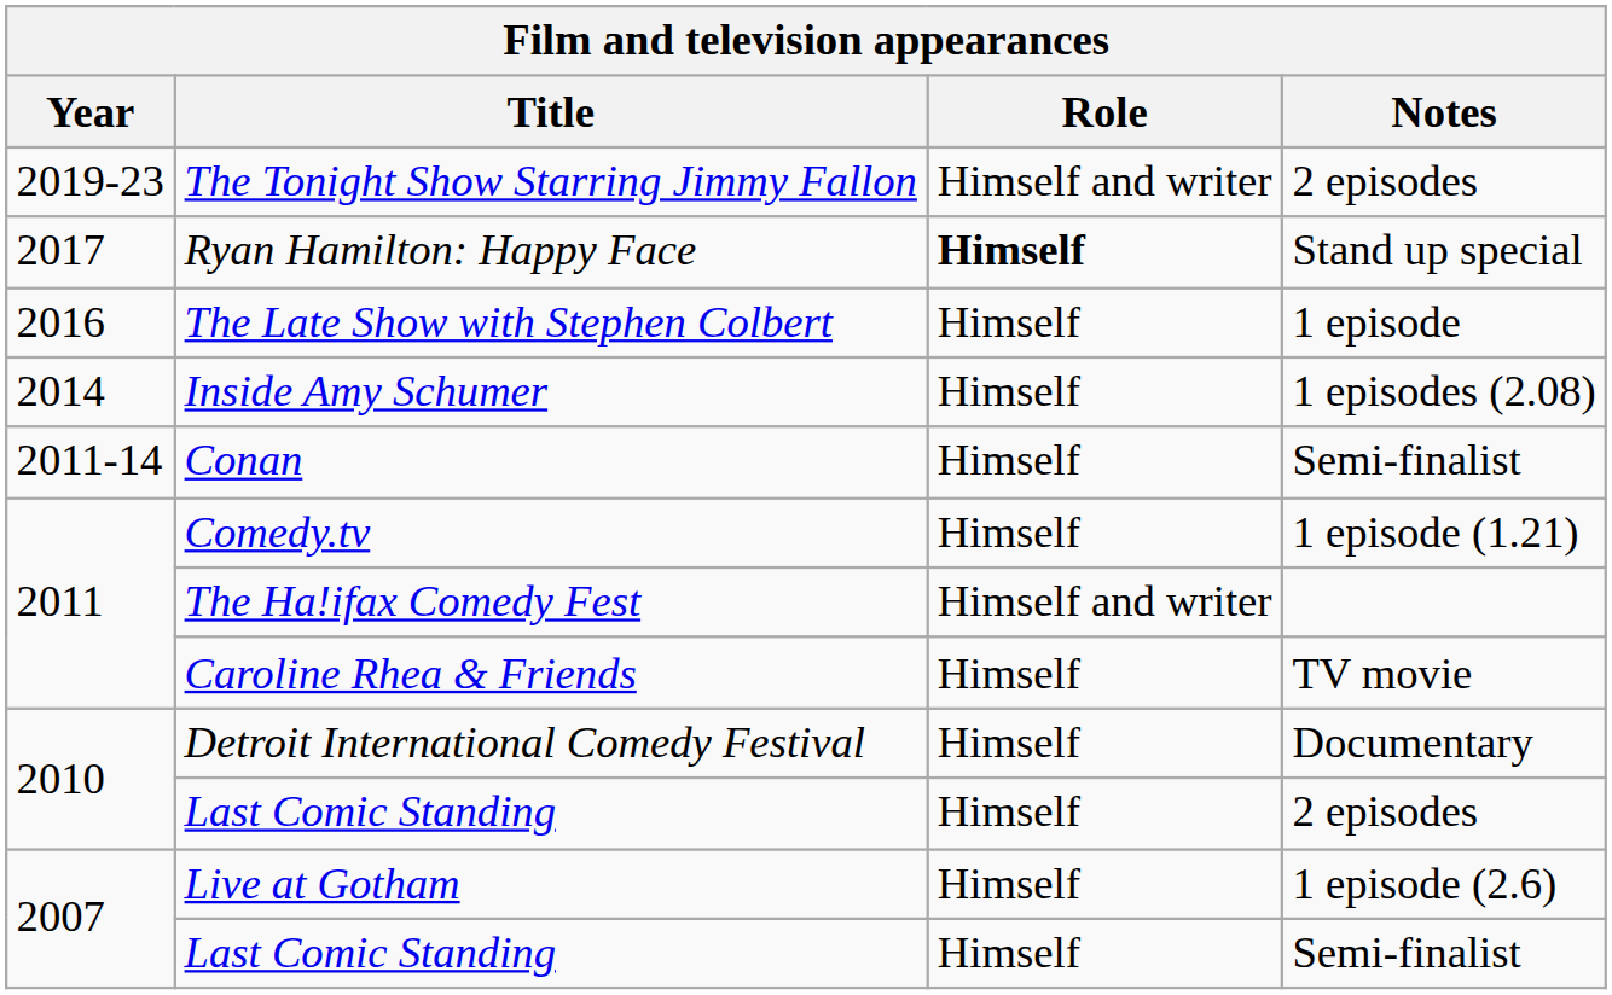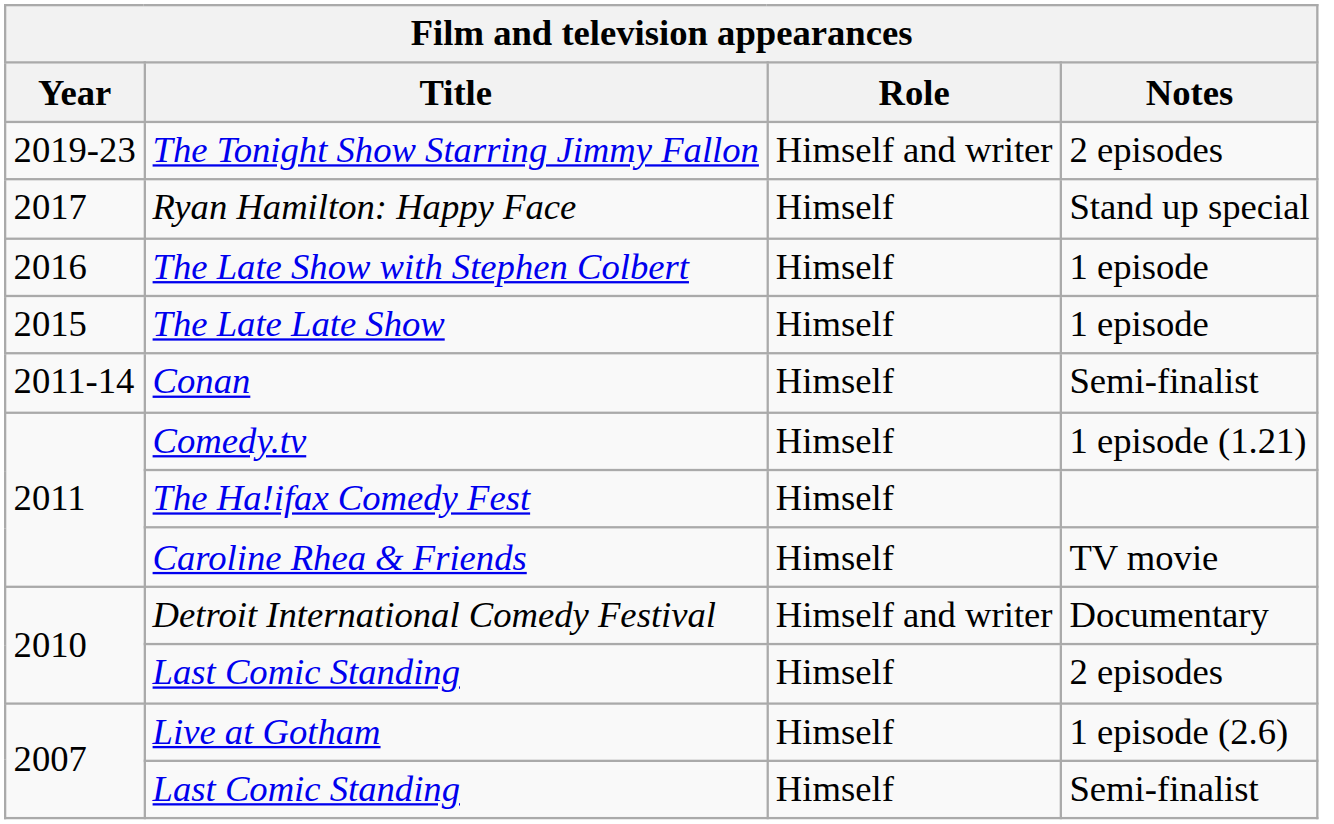Ryan Hamilton: Happy Face | Role: bold -> normal
+ row: 2015 | The Late Late Show | Himself | 1 episode
- row: 2014 | Inside Amy Schumer | Himself | 1 episodes (2.08)
The Ha!ifax Comedy Fest | Role: Himself and writer -> Himself
Detroit International Comedy Festival | Role: Himself -> Himself and writer
